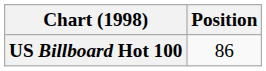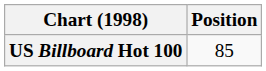US Billboard Hot 100 | Position: 86 -> 85
